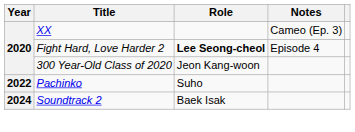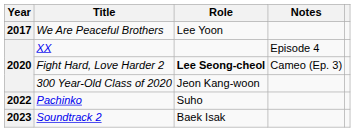+ row: 2017 | We Are Peaceful Brothers | Lee Yoon
XX | Notes: Cameo (Ep. 3) -> Episode 4
Fight Hard, Love Harder 2 | Notes: Episode 4 -> Cameo (Ep. 3)
Soundtrack 2 | Year: 2024 -> 2023
